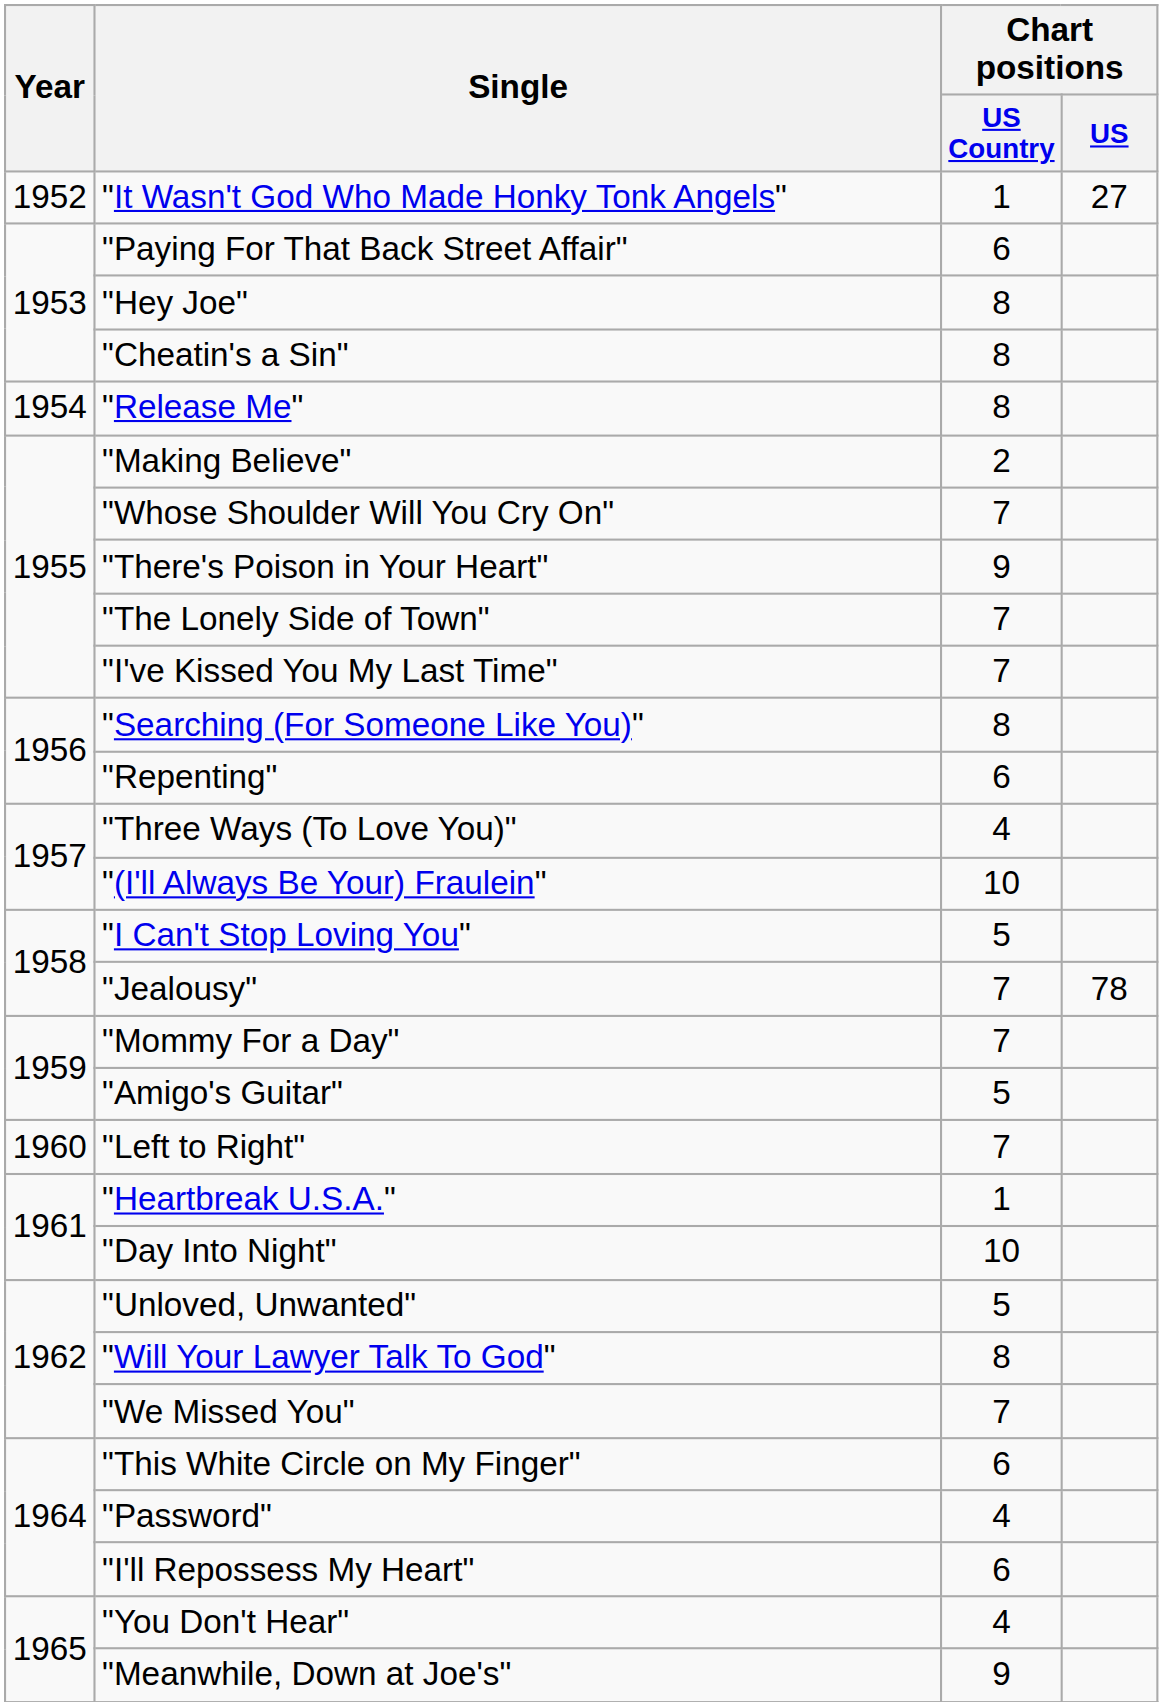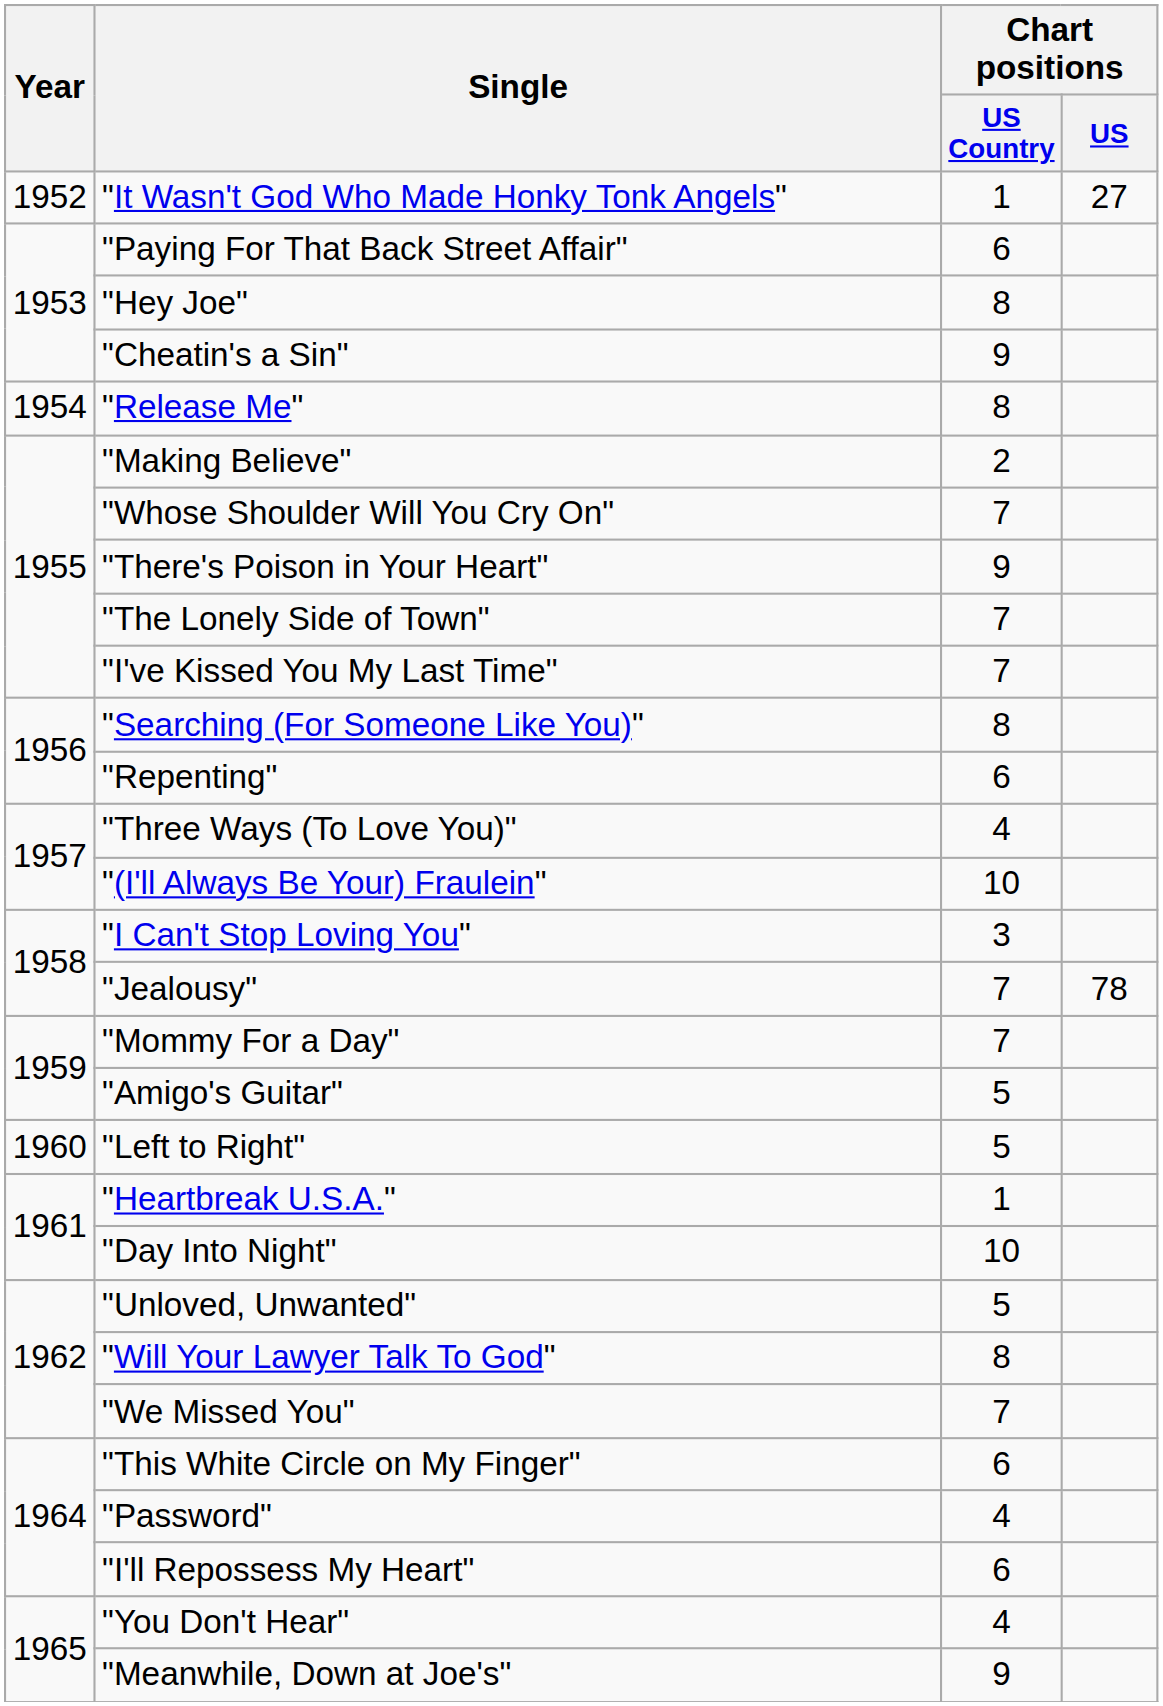"Cheatin's a Sin" | Chart positions / US Country: 8 -> 9
"I Can't Stop Loving You" | Chart positions / US Country: 5 -> 3
"Left to Right" | Chart positions / US Country: 7 -> 5
